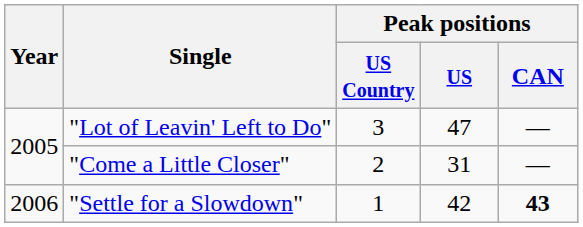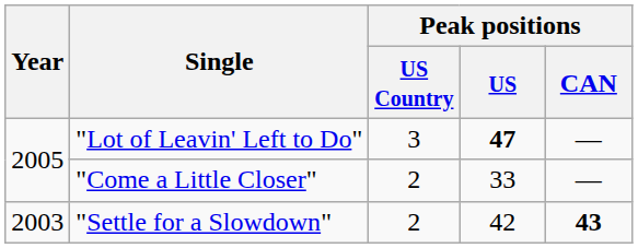"Lot of Leavin' Left to Do" | Peak positions / US: normal -> bold
"Come a Little Closer" | Peak positions / US: 31 -> 33
"Settle for a Slowdown" | Year: 2006 -> 2003
"Settle for a Slowdown" | Peak positions / US Country: 1 -> 2
